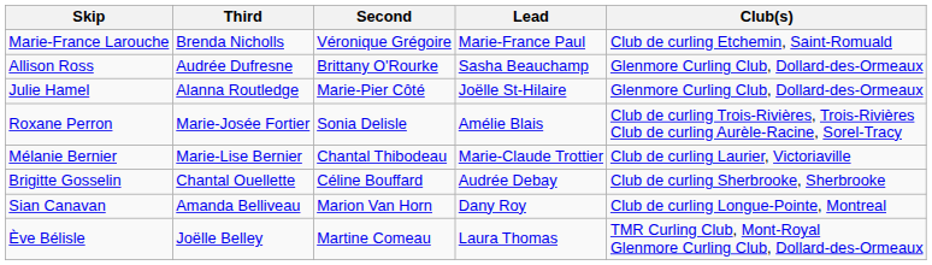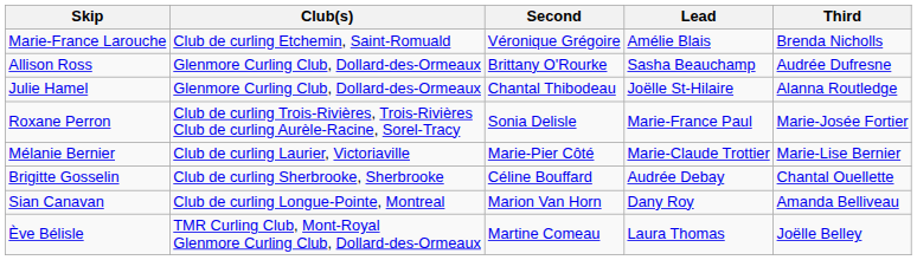columns swapped: Third <-> Club(s)
Marie-France Larouche | Lead: Marie-France Paul -> Amélie Blais
Julie Hamel | Second: Marie-Pier Côté -> Chantal Thibodeau
Roxane Perron | Lead: Amélie Blais -> Marie-France Paul
Mélanie Bernier | Second: Chantal Thibodeau -> Marie-Pier Côté
